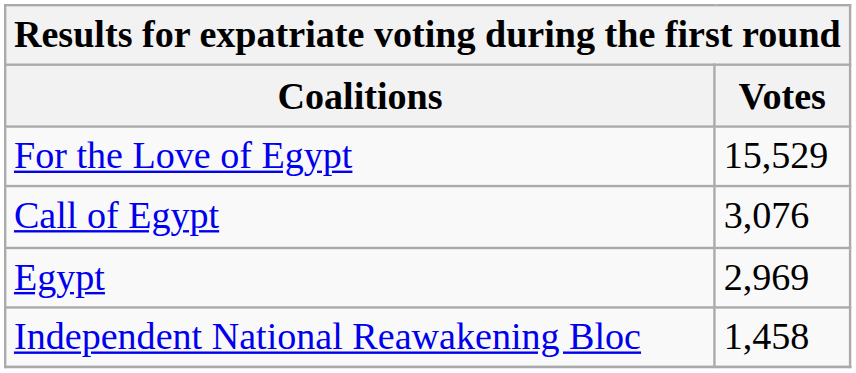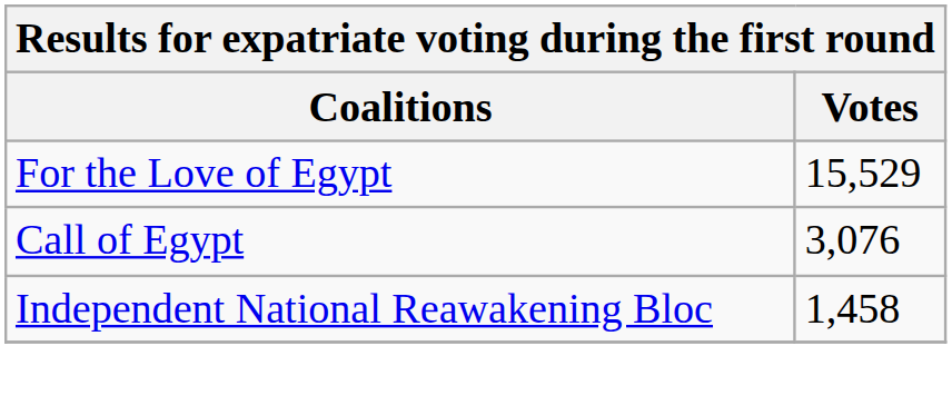- row: Egypt | 2,969
